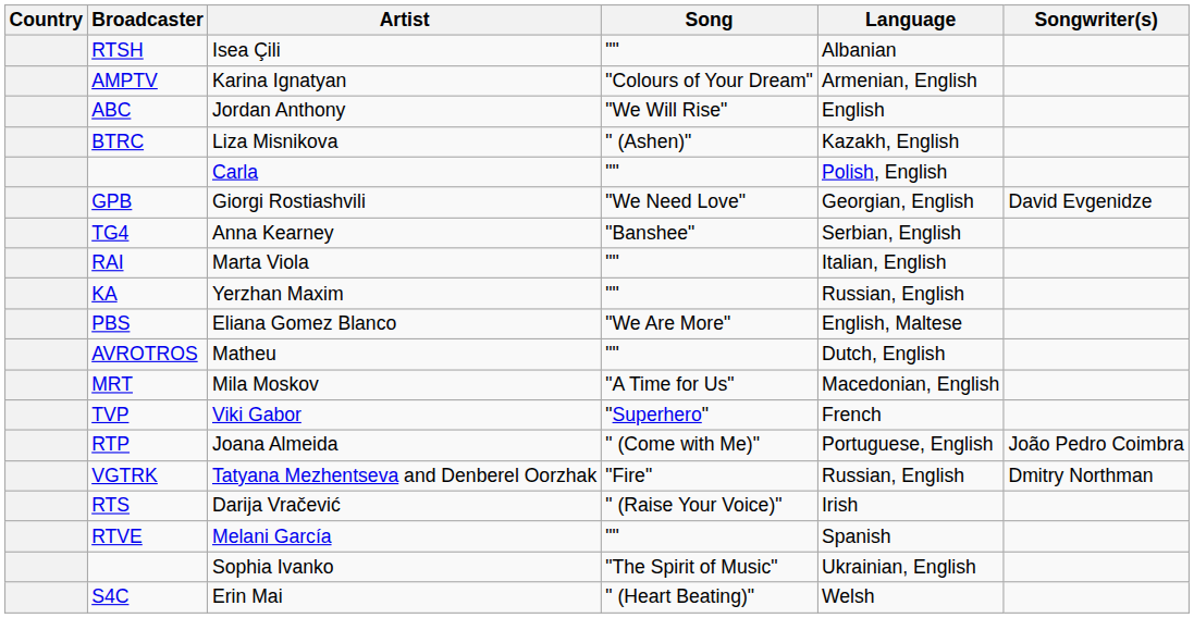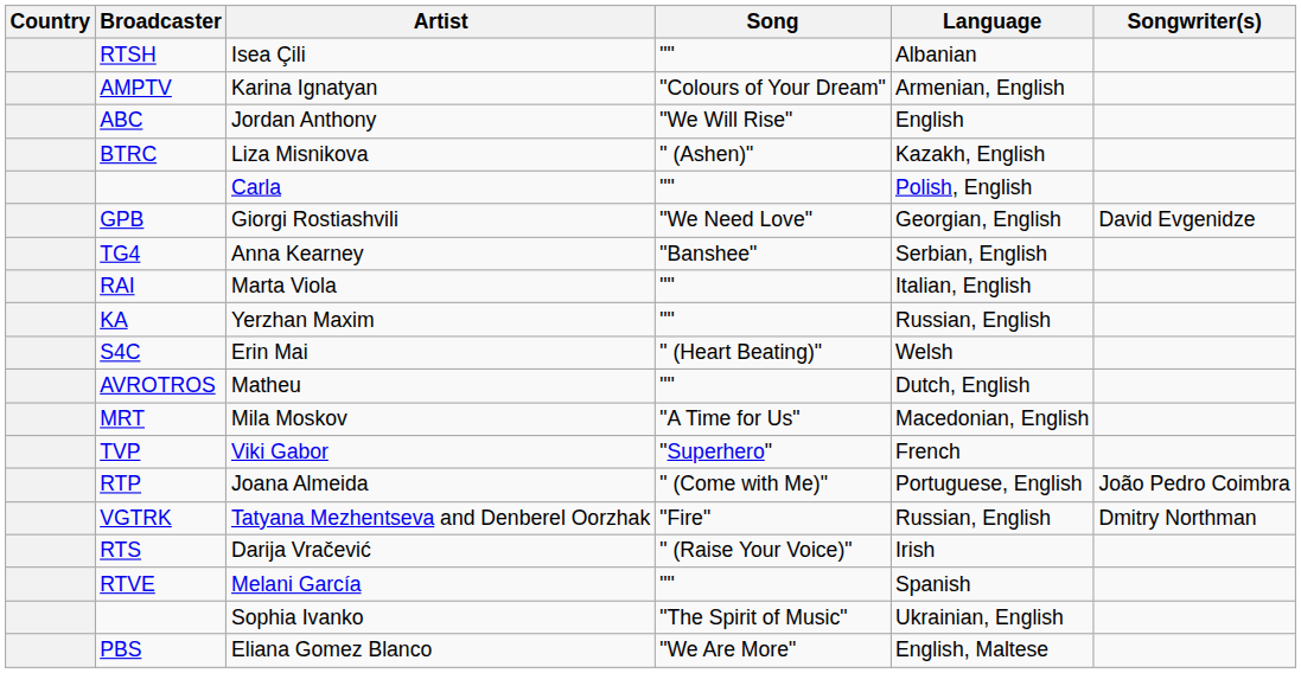rows swapped: Eliana Gomez Blanco <-> Erin Mai
